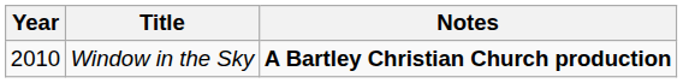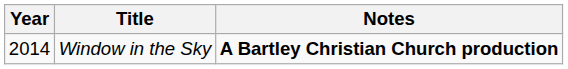Window in the Sky | Year: 2010 -> 2014
